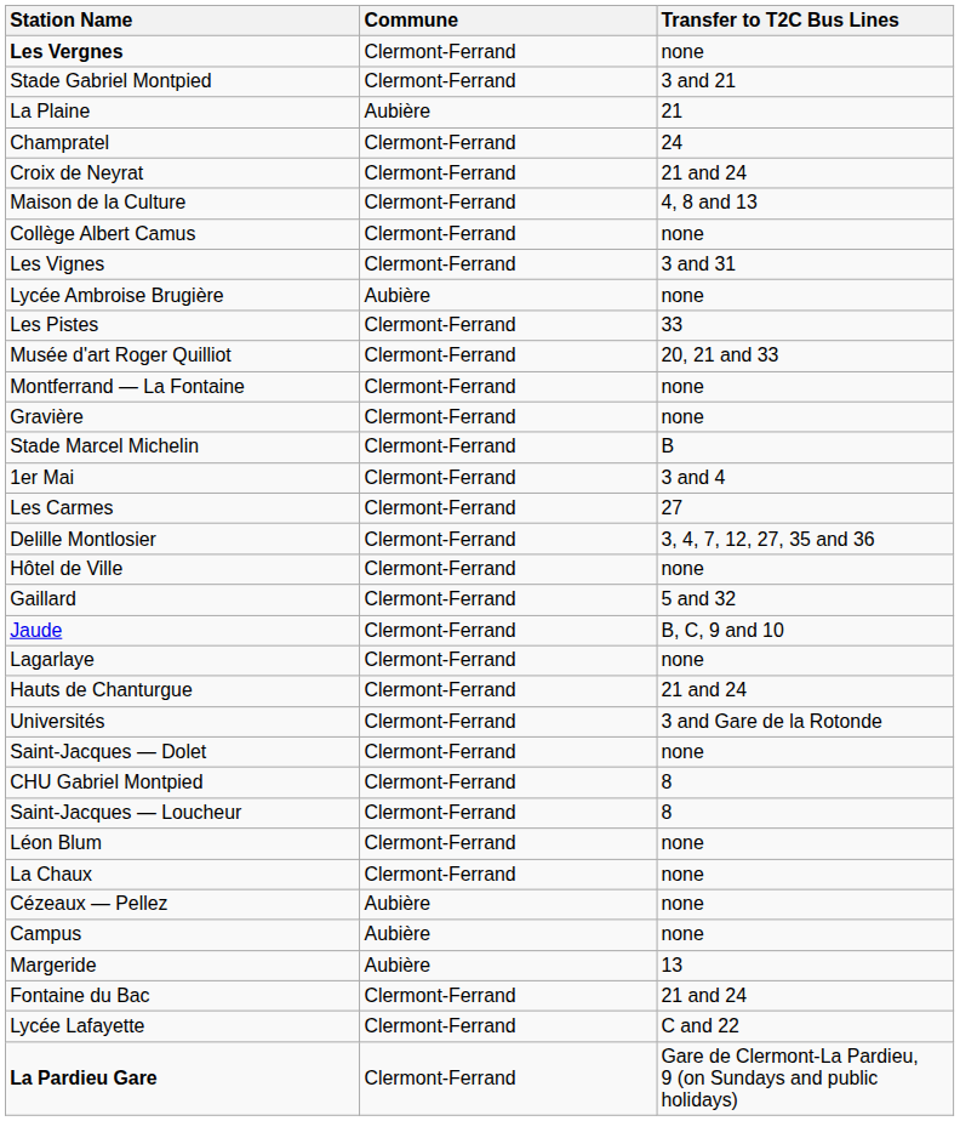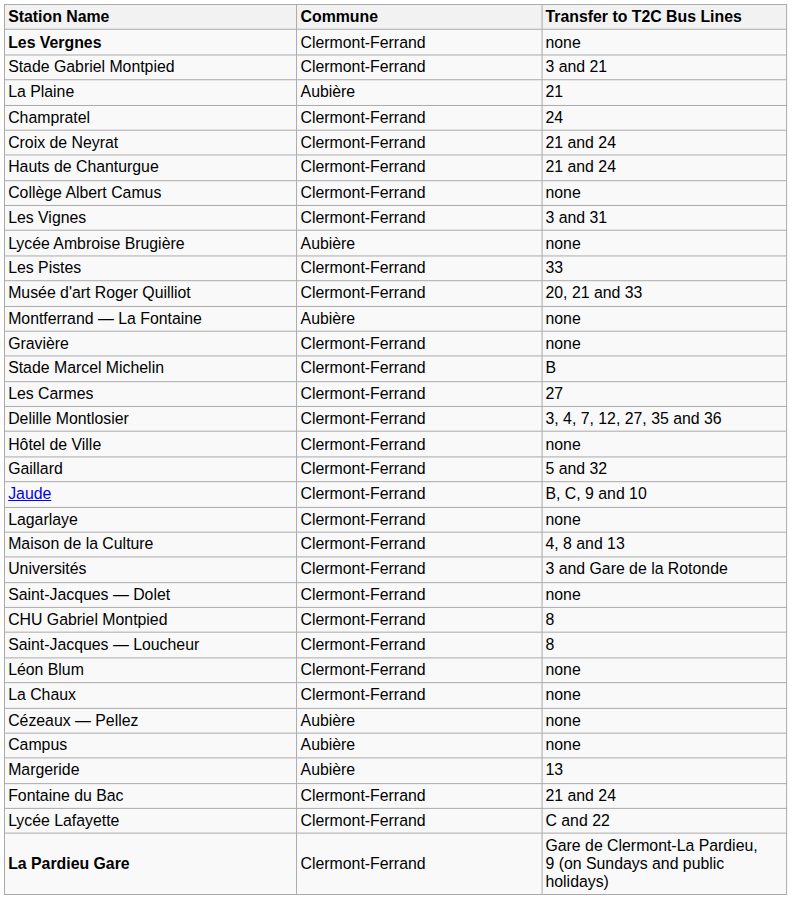rows swapped: Hauts de Chanturgue <-> Maison de la Culture
Montferrand — La Fontaine | Commune: Clermont-Ferrand -> Aubière
- row: 1er Mai | Clermont-Ferrand | 3 and 4
